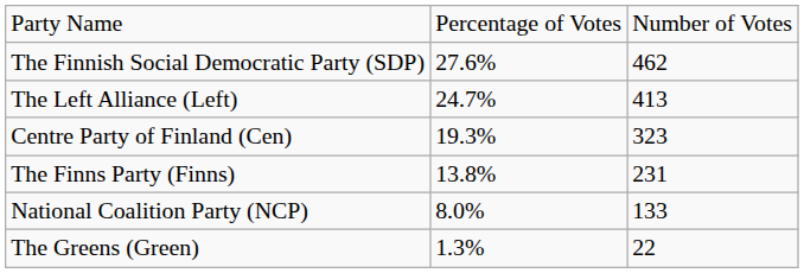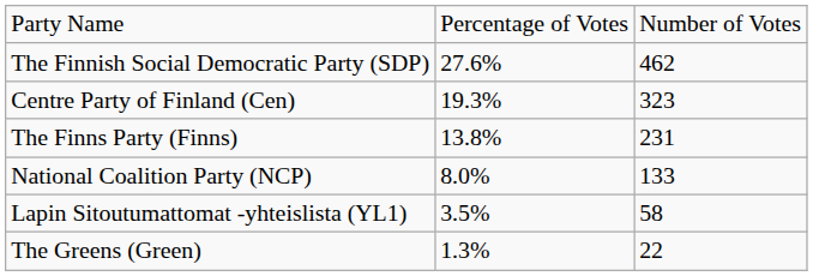- row: The Left Alliance (Left) | 24.7% | 413
+ row: Lapin Sitoutumattomat -yhteislista (YL1) | 3.5% | 58
